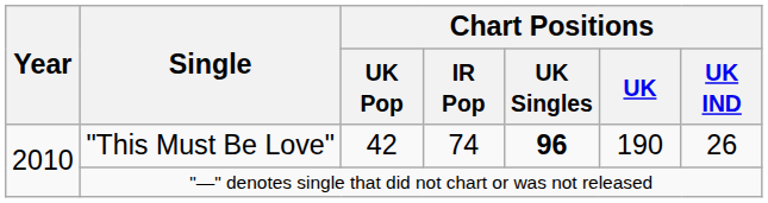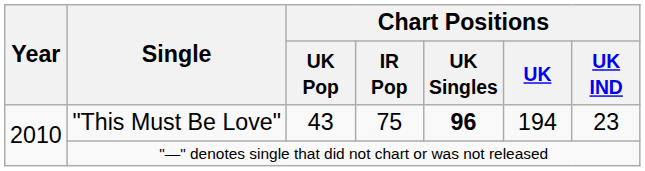"This Must Be Love" | Chart Positions / UK Pop: 42 -> 43
"This Must Be Love" | Chart Positions / IR Pop: 74 -> 75
"This Must Be Love" | Chart Positions / UK: 190 -> 194
"This Must Be Love" | Chart Positions / UK IND: 26 -> 23
